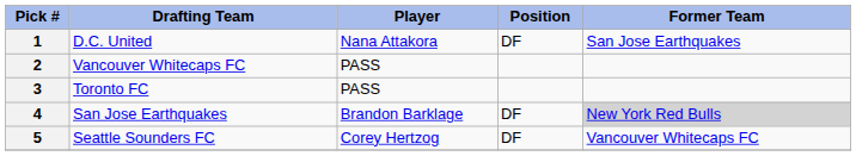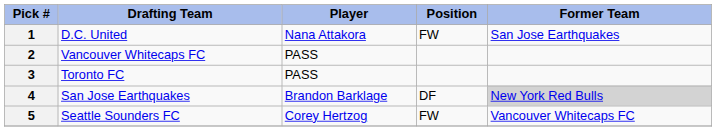1 | Position: DF -> FW
5 | Position: DF -> FW
